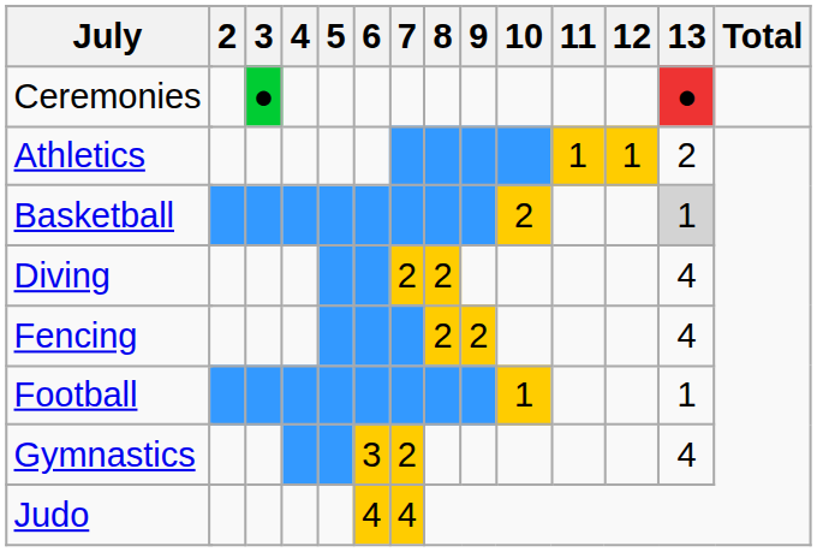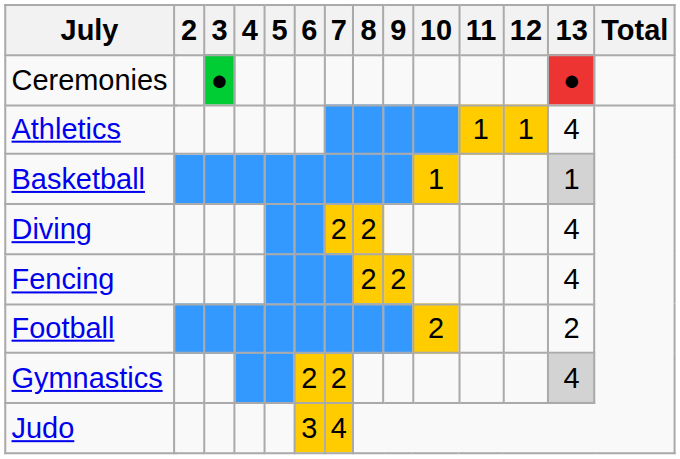Athletics | 13: 2 -> 4
Basketball | 10: 2 -> 1
Football | 10: 1 -> 2
Football | 13: 1 -> 2
Gymnastics | 6: 3 -> 2
Gymnastics | 13: no background -> lightgrey background
Judo | 6: 4 -> 3
